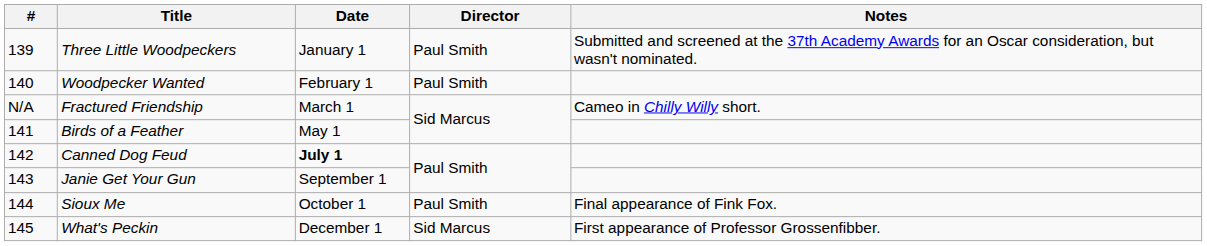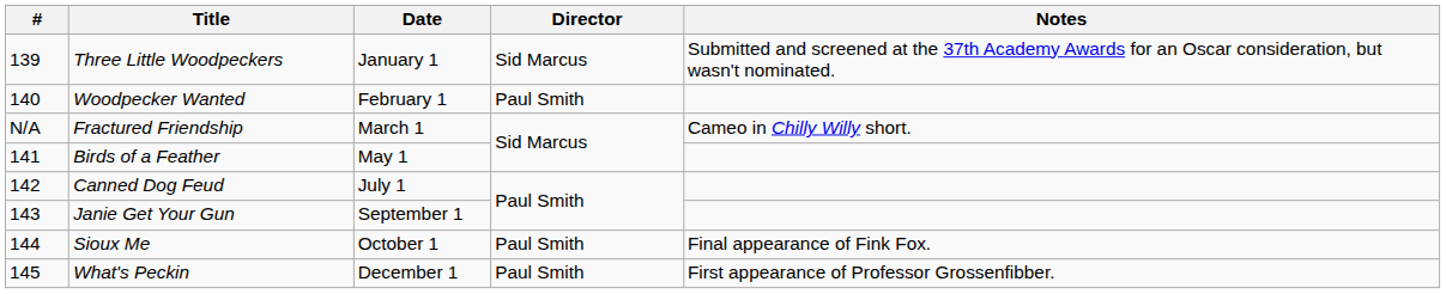Three Little Woodpeckers | Director: Paul Smith -> Sid Marcus
Canned Dog Feud | Date: bold -> normal
What's Peckin | Director: Sid Marcus -> Paul Smith
